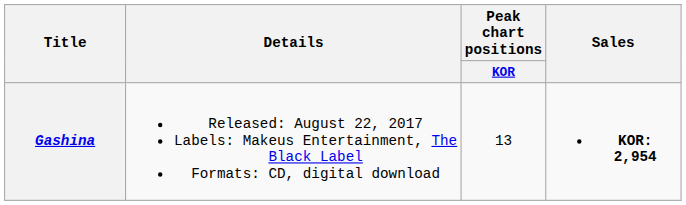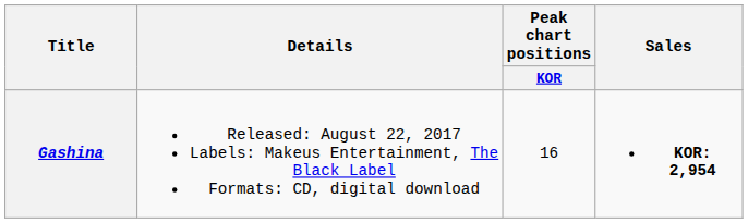Gashina | Peak chart positions / KOR: 13 -> 16
